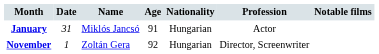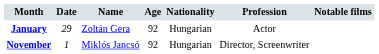January | Date: 31 -> 29
January | Name: Miklós Jancsó -> Zoltán Gera
January | Age: 91 -> 92
November | Name: Zoltán Gera -> Miklós Jancsó
